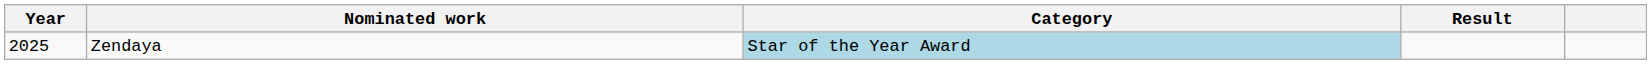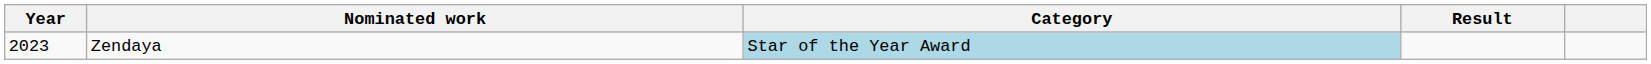Zendaya | Year: 2025 -> 2023
